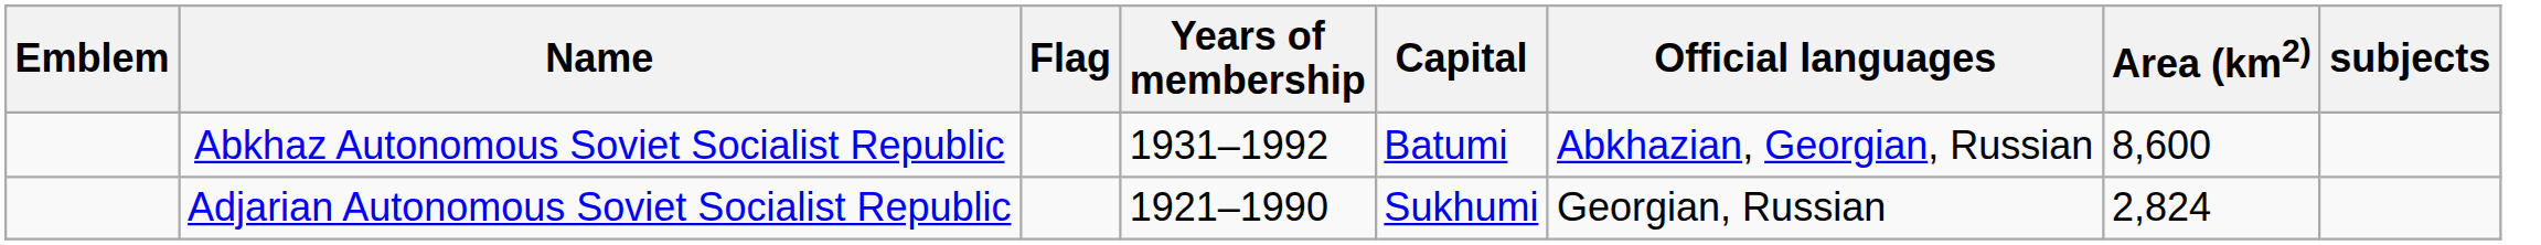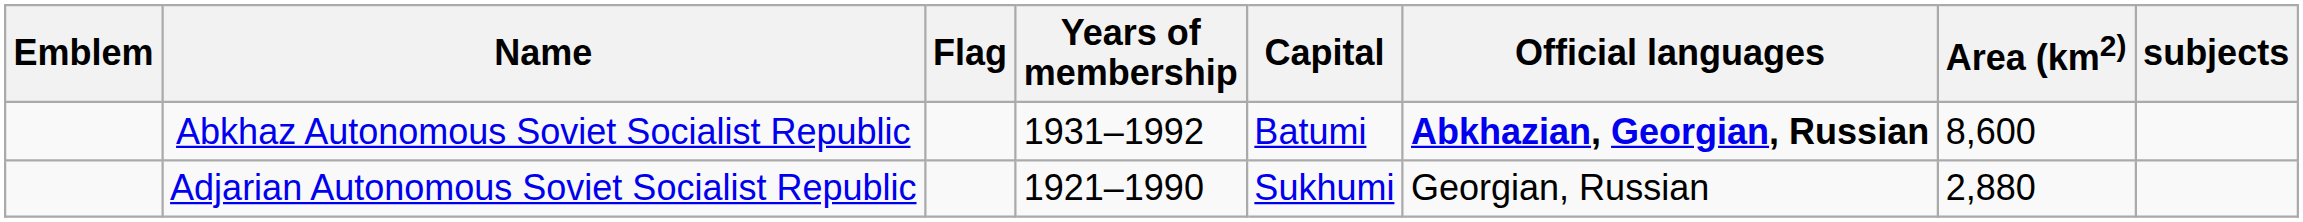Abkhaz Autonomous Soviet Socialist Republic | Official languages: normal -> bold
Adjarian Autonomous Soviet Socialist Republic | Area (km2): 2,824 -> 2,880
